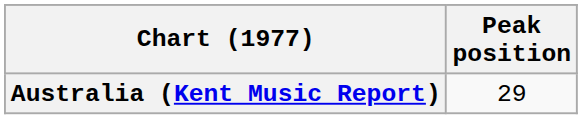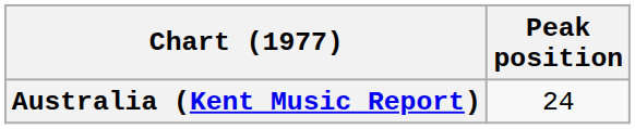Australia (Kent Music Report) | Peak position: 29 -> 24
